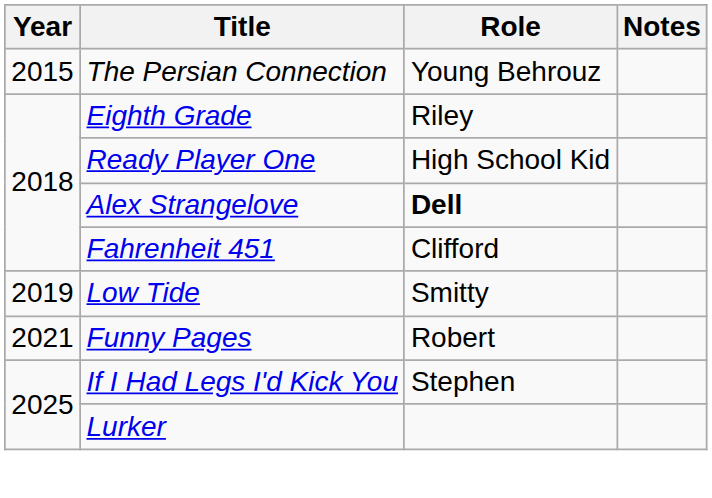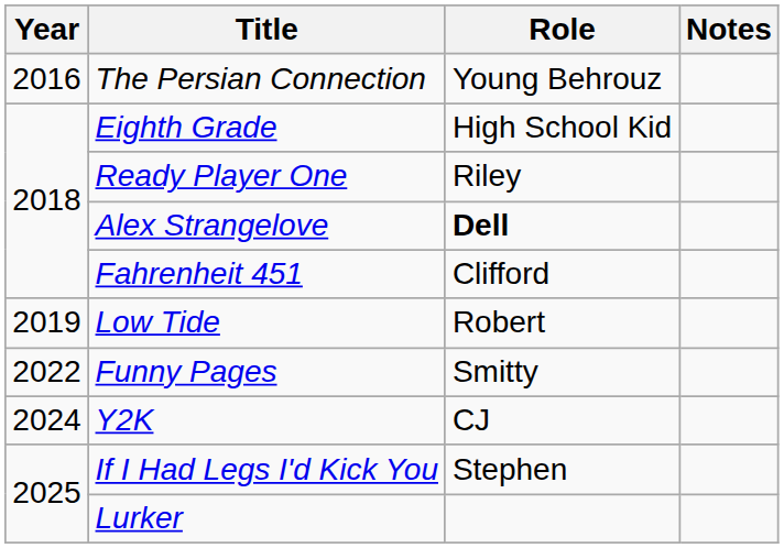The Persian Connection | Year: 2015 -> 2016
Eighth Grade | Role: Riley -> High School Kid
Ready Player One | Role: High School Kid -> Riley
Low Tide | Role: Smitty -> Robert
Funny Pages | Year: 2021 -> 2022
Funny Pages | Role: Robert -> Smitty
+ row: 2024 | Y2K | CJ
